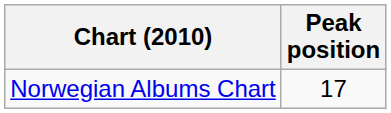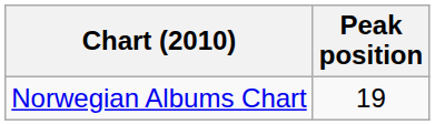Norwegian Albums Chart | Peak position: 17 -> 19
